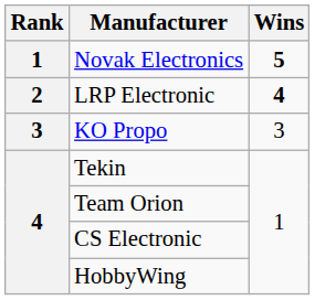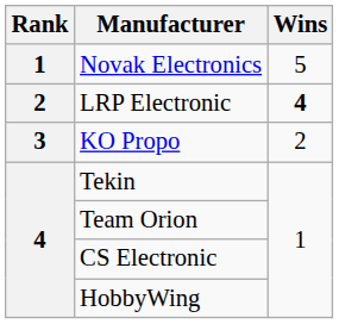Novak Electronics | Wins: bold -> normal
KO Propo | Wins: 3 -> 2
